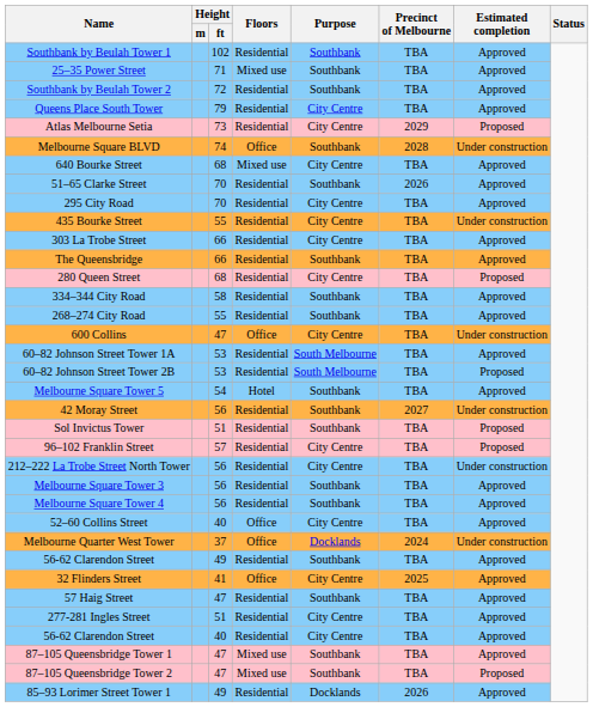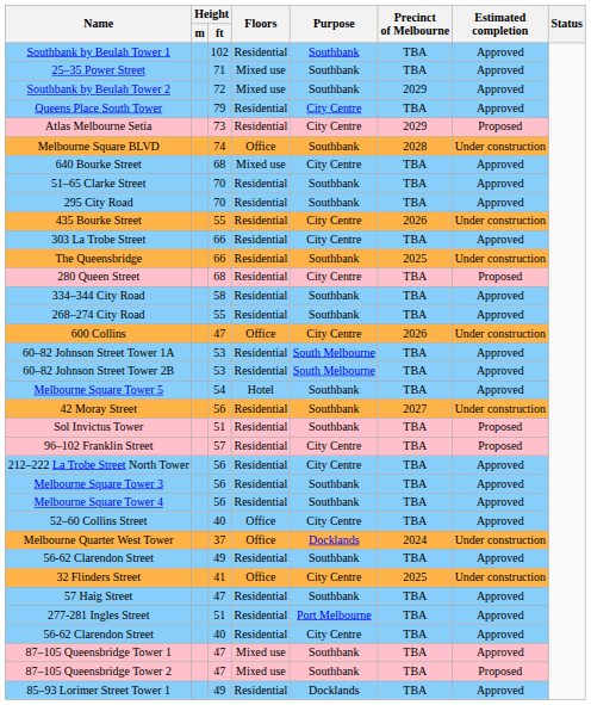Southbank by Beulah Tower 2 | Floors: Residential -> Mixed use
Southbank by Beulah Tower 2 | Precinct of Melbourne: TBA -> 2029
51–65 Clarke Street | Precinct of Melbourne: 2026 -> TBA
295 City Road | Purpose: City Centre -> Southbank
435 Bourke Street | Precinct of Melbourne: TBA -> 2026
The Queensbridge | Precinct of Melbourne: TBA -> 2025
The Queensbridge | Estimated completion: Approved -> Under construction
600 Collins | Precinct of Melbourne: TBA -> 2026
60–82 Johnson Street Tower 2B | Estimated completion: Proposed -> Approved
212–222 La Trobe Street North Tower | Estimated completion: Under construction -> Approved
32 Flinders Street | Estimated completion: Approved -> Under construction
277-281 Ingles Street | Purpose: City Centre -> Port Melbourne
85–93 Lorimer Street Tower 1 | Precinct of Melbourne: 2026 -> TBA
